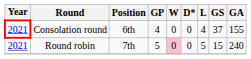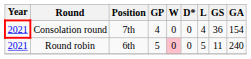Consolation round | Position: 6th -> 7th
Consolation round | GS: 37 -> 36
Consolation round | GA: 155 -> 154
Round robin | Position: 7th -> 6th
Round robin | GS: 15 -> 11
